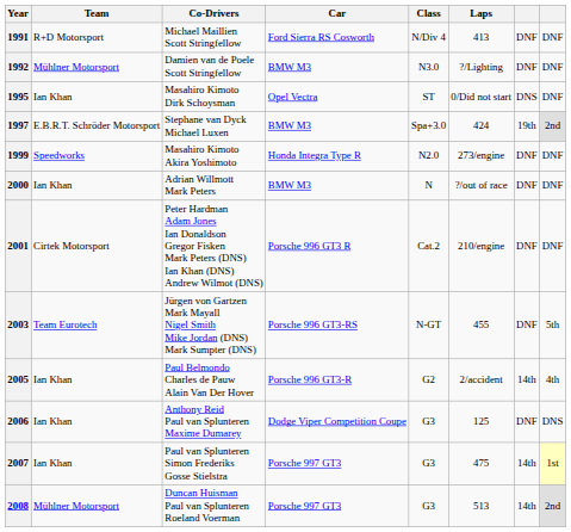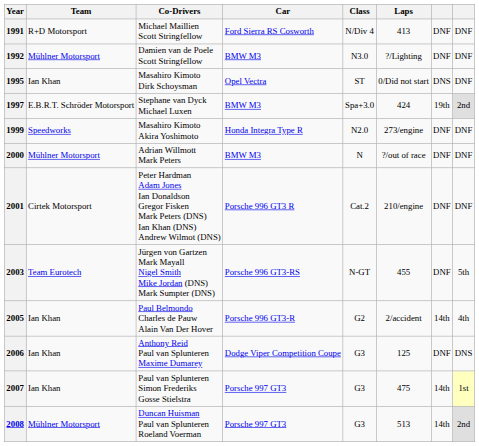2000 | Team: Ian Khan -> Mühlner Motorsport
